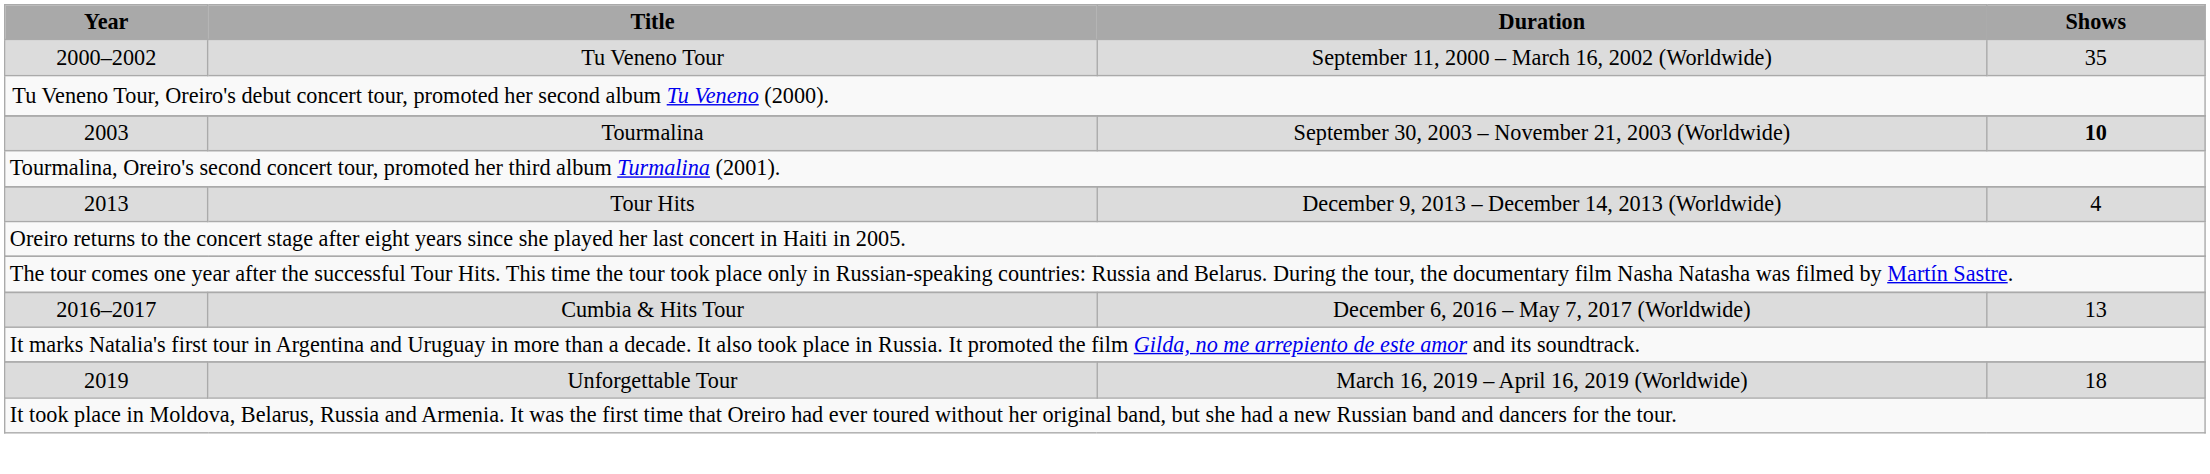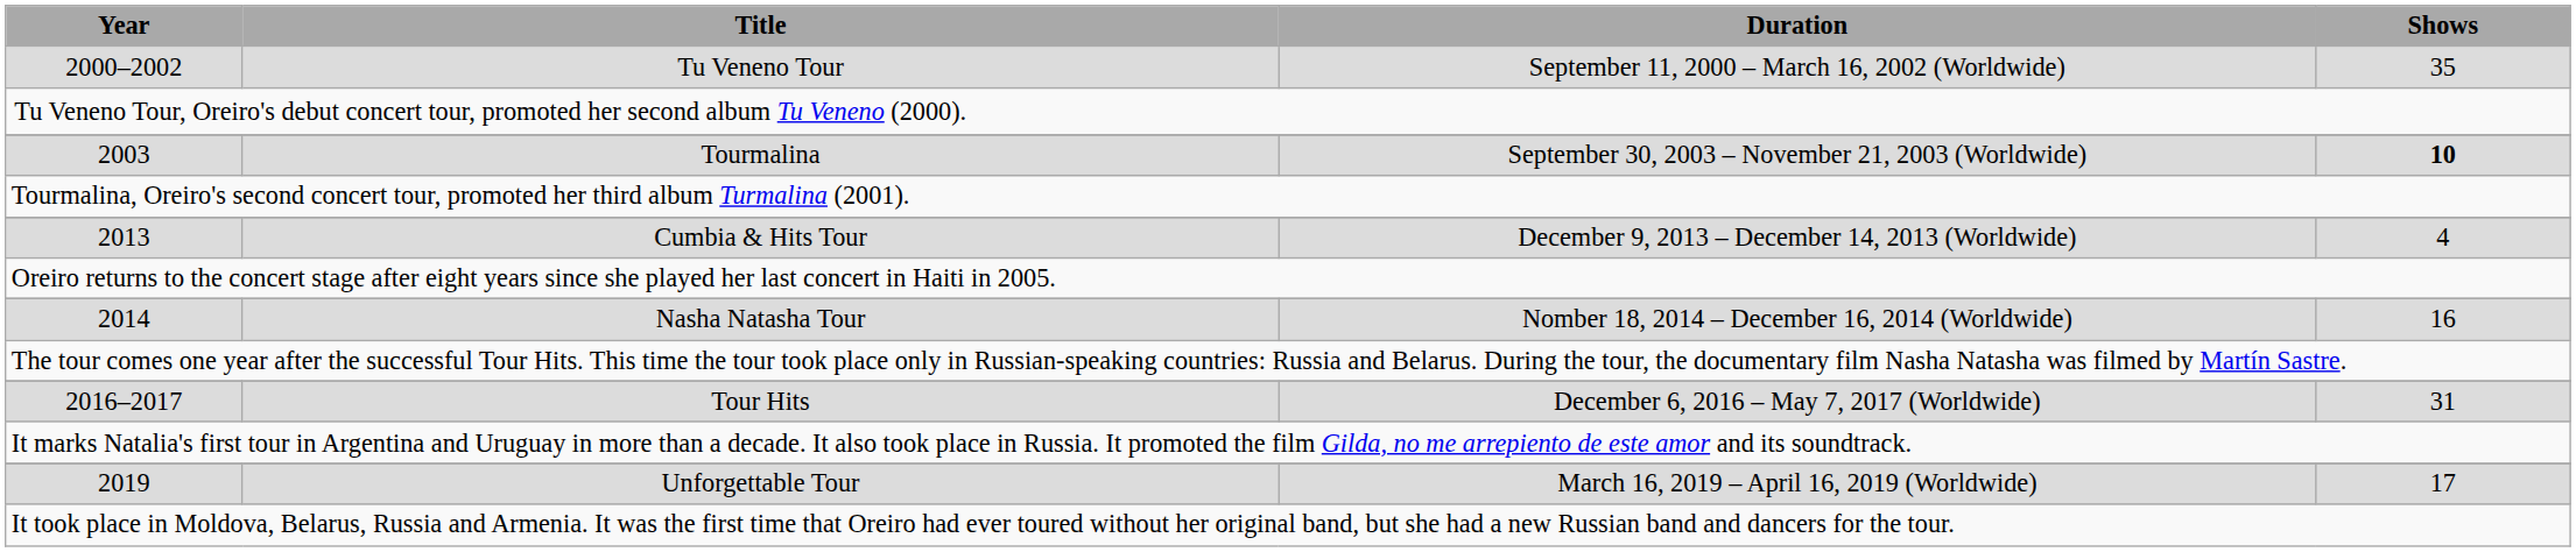2013 | Title: Tour Hits -> Cumbia & Hits Tour
+ row: 2014 | Nasha Natasha Tour | Nomber 18, 2014 – December 16, 2014 (Worldwide) | 16
2016–2017 | Title: Cumbia & Hits Tour -> Tour Hits
2016–2017 | Shows: 13 -> 31
2019 | Shows: 18 -> 17
